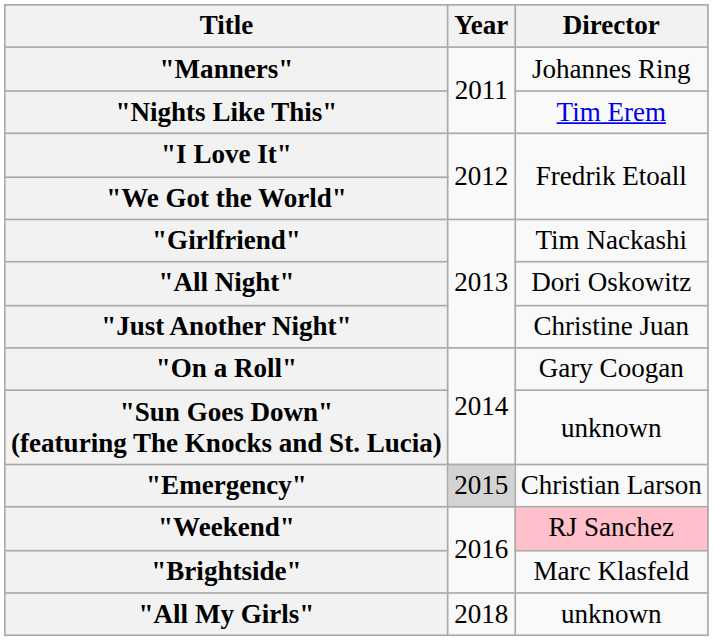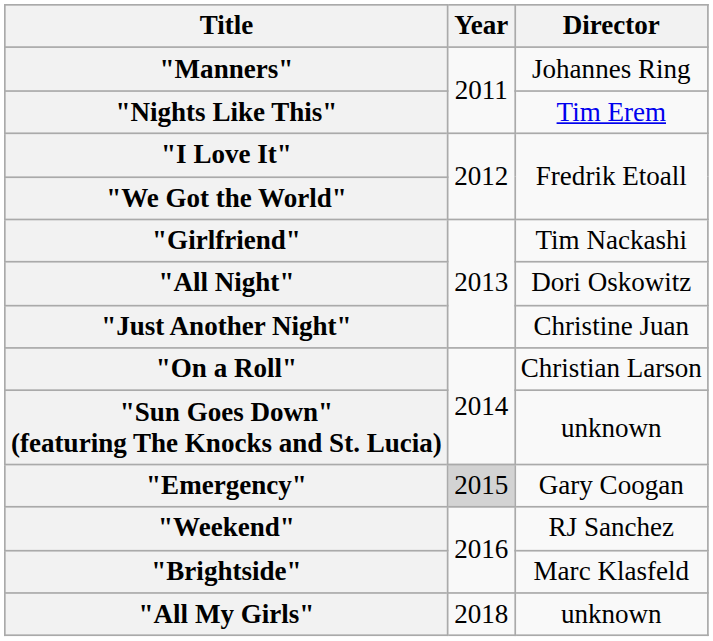"On a Roll" | Director: Gary Coogan -> Christian Larson
"Emergency" | Director: Christian Larson -> Gary Coogan
"Weekend" | Director: pink background -> no background
